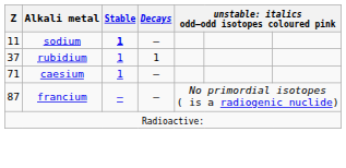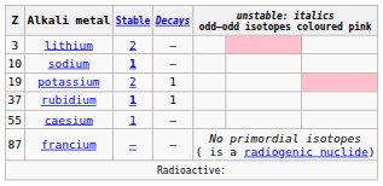+ row: 3 | lithium | 2 | —
sodium | Z: 11 -> 10
+ row: 19 | potassium | 2 | 1
rubidium | Stable: normal -> bold
caesium | Z: 71 -> 55
